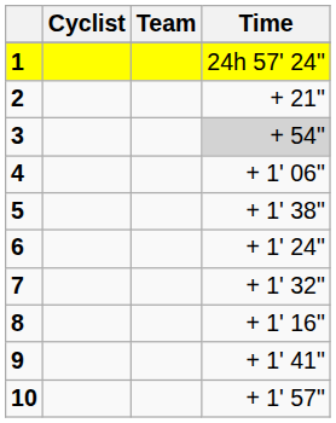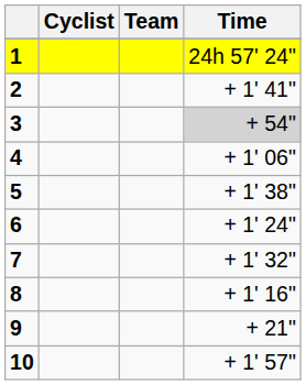2 | Time: + 21" -> + 1' 41"
9 | Time: + 1' 41" -> + 21"
